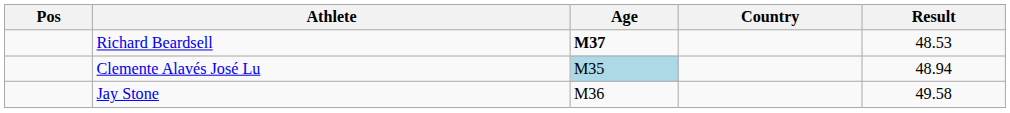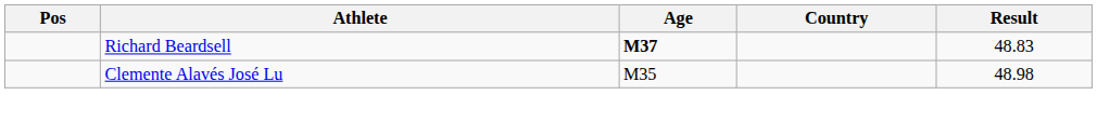Richard Beardsell | Result: 48.53 -> 48.83
Clemente Alavés José Lu | Age: lightblue background -> no background
Clemente Alavés José Lu | Result: 48.94 -> 48.98
- row: Jay Stone | M36 | 49.58
